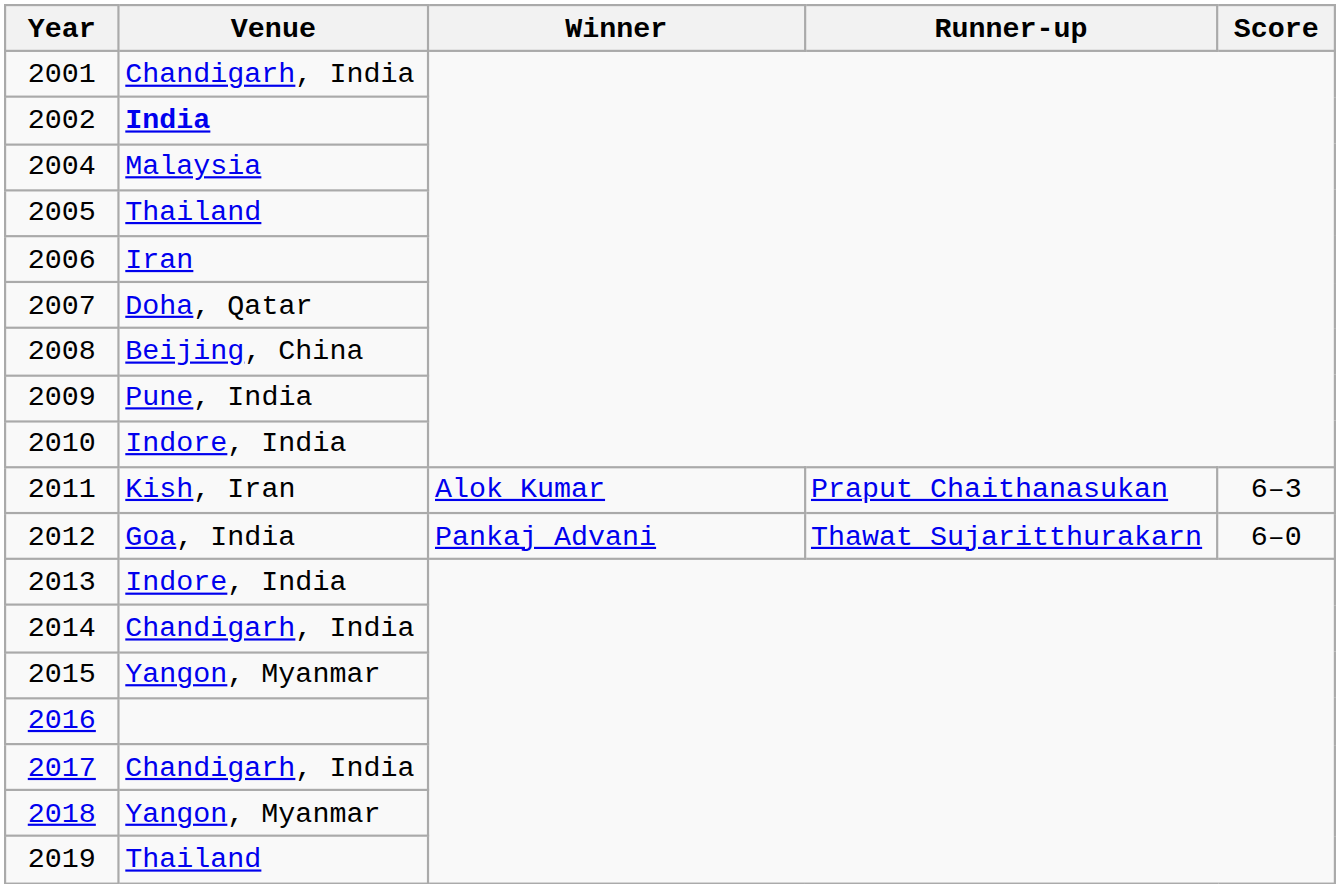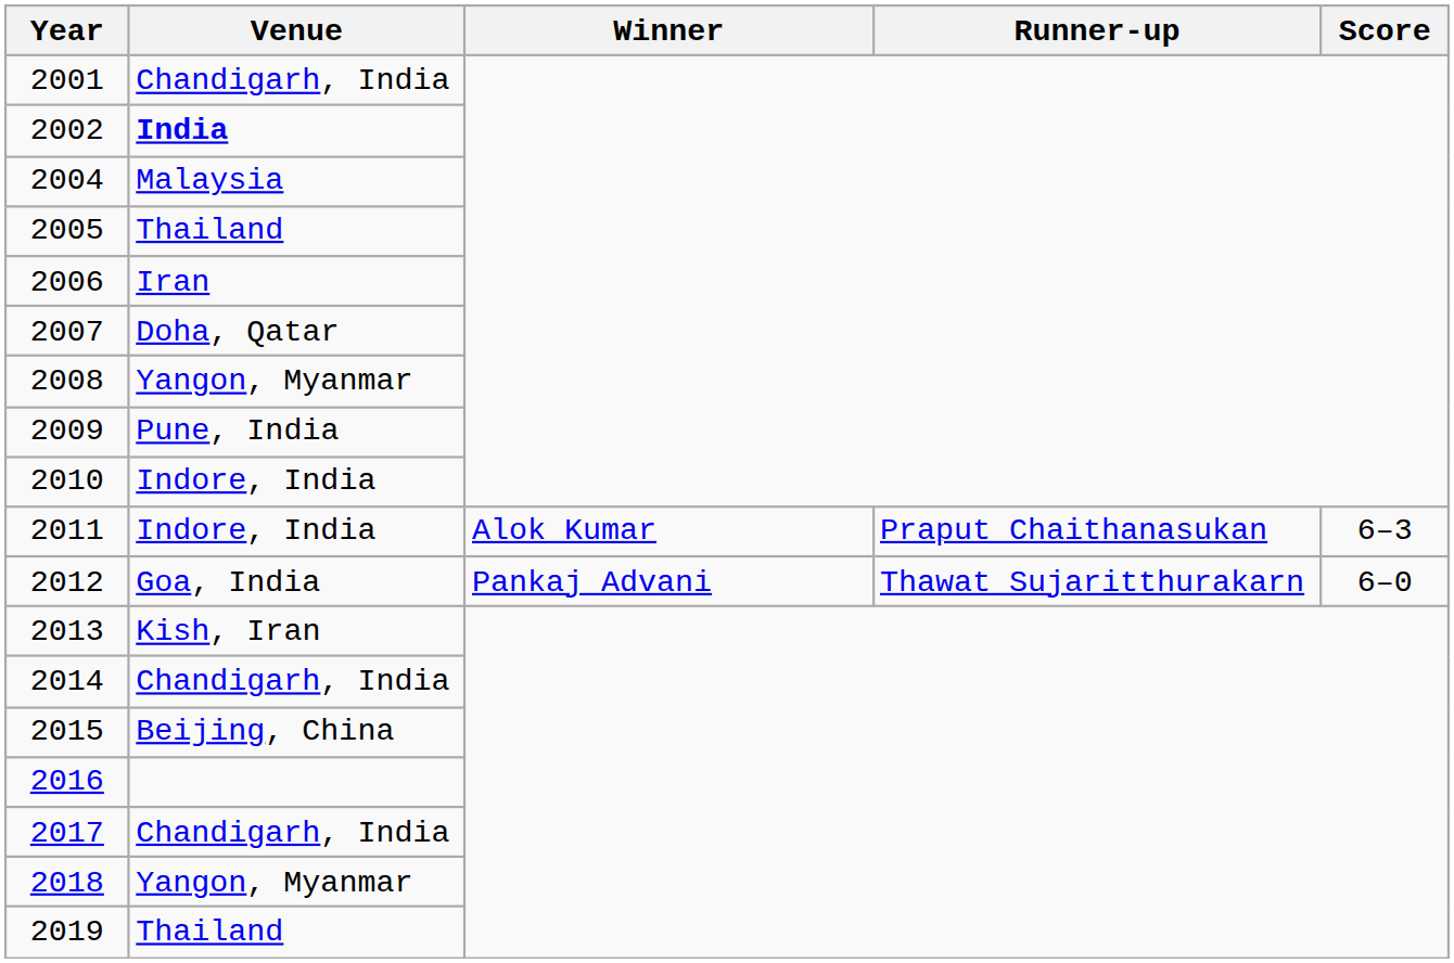2008 | Venue: Beijing, China -> Yangon, Myanmar
2011 | Venue: Kish, Iran -> Indore, India
2013 | Venue: Indore, India -> Kish, Iran
2015 | Venue: Yangon, Myanmar -> Beijing, China
